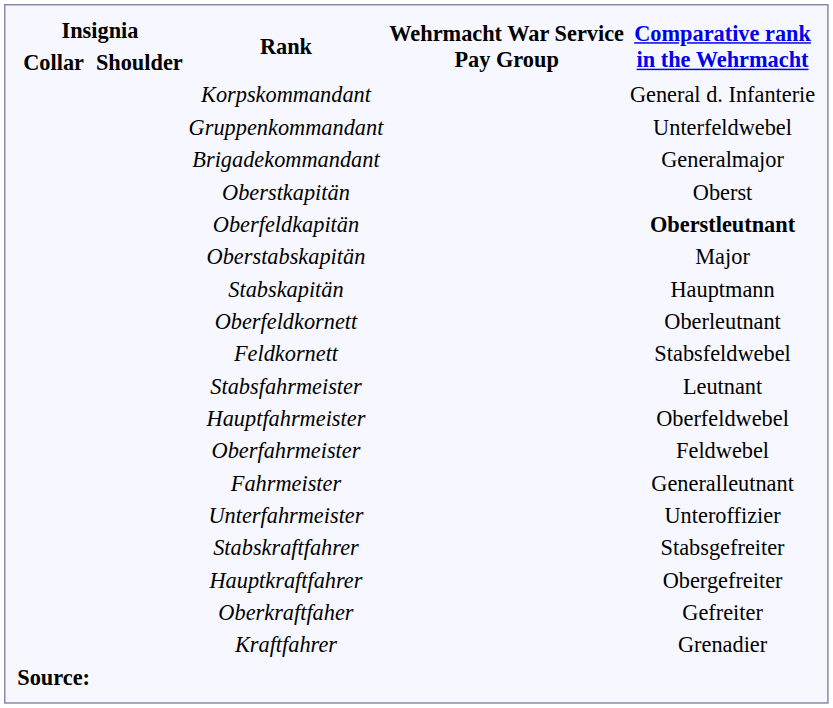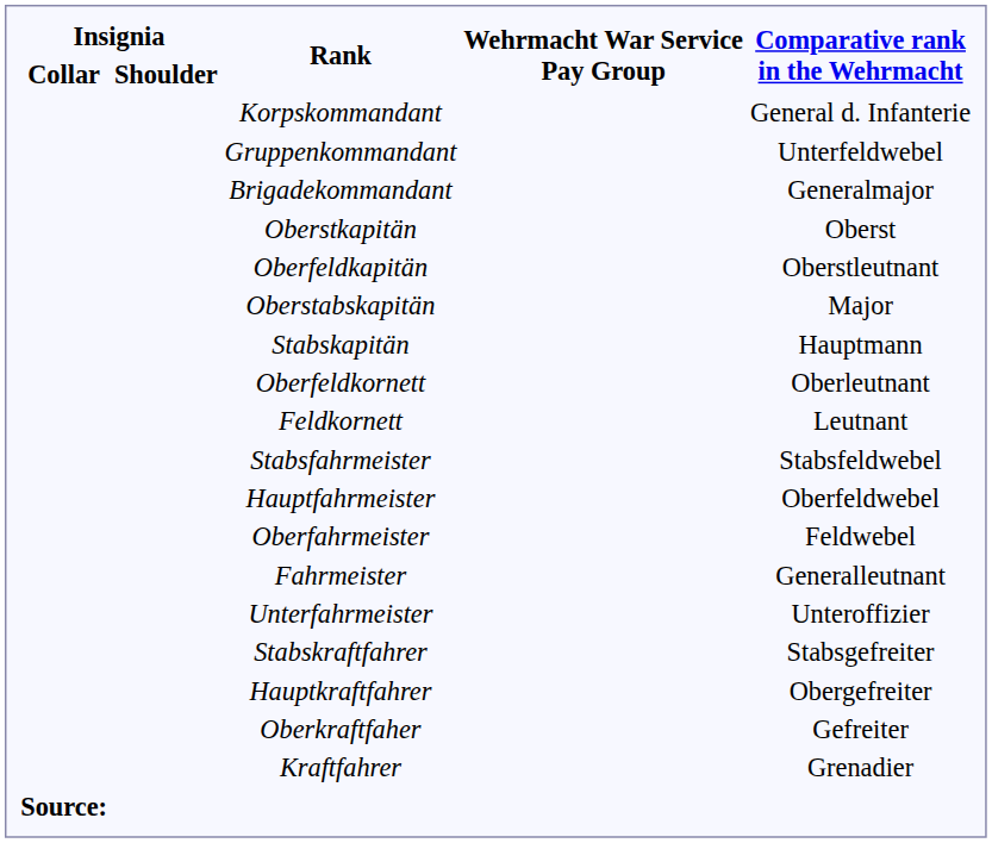Oberfeldkapitän | Comparative rank in the Wehrmacht: bold -> normal
Feldkornett | Comparative rank in the Wehrmacht: Stabsfeldwebel -> Leutnant
Stabsfahrmeister | Comparative rank in the Wehrmacht: Leutnant -> Stabsfeldwebel
